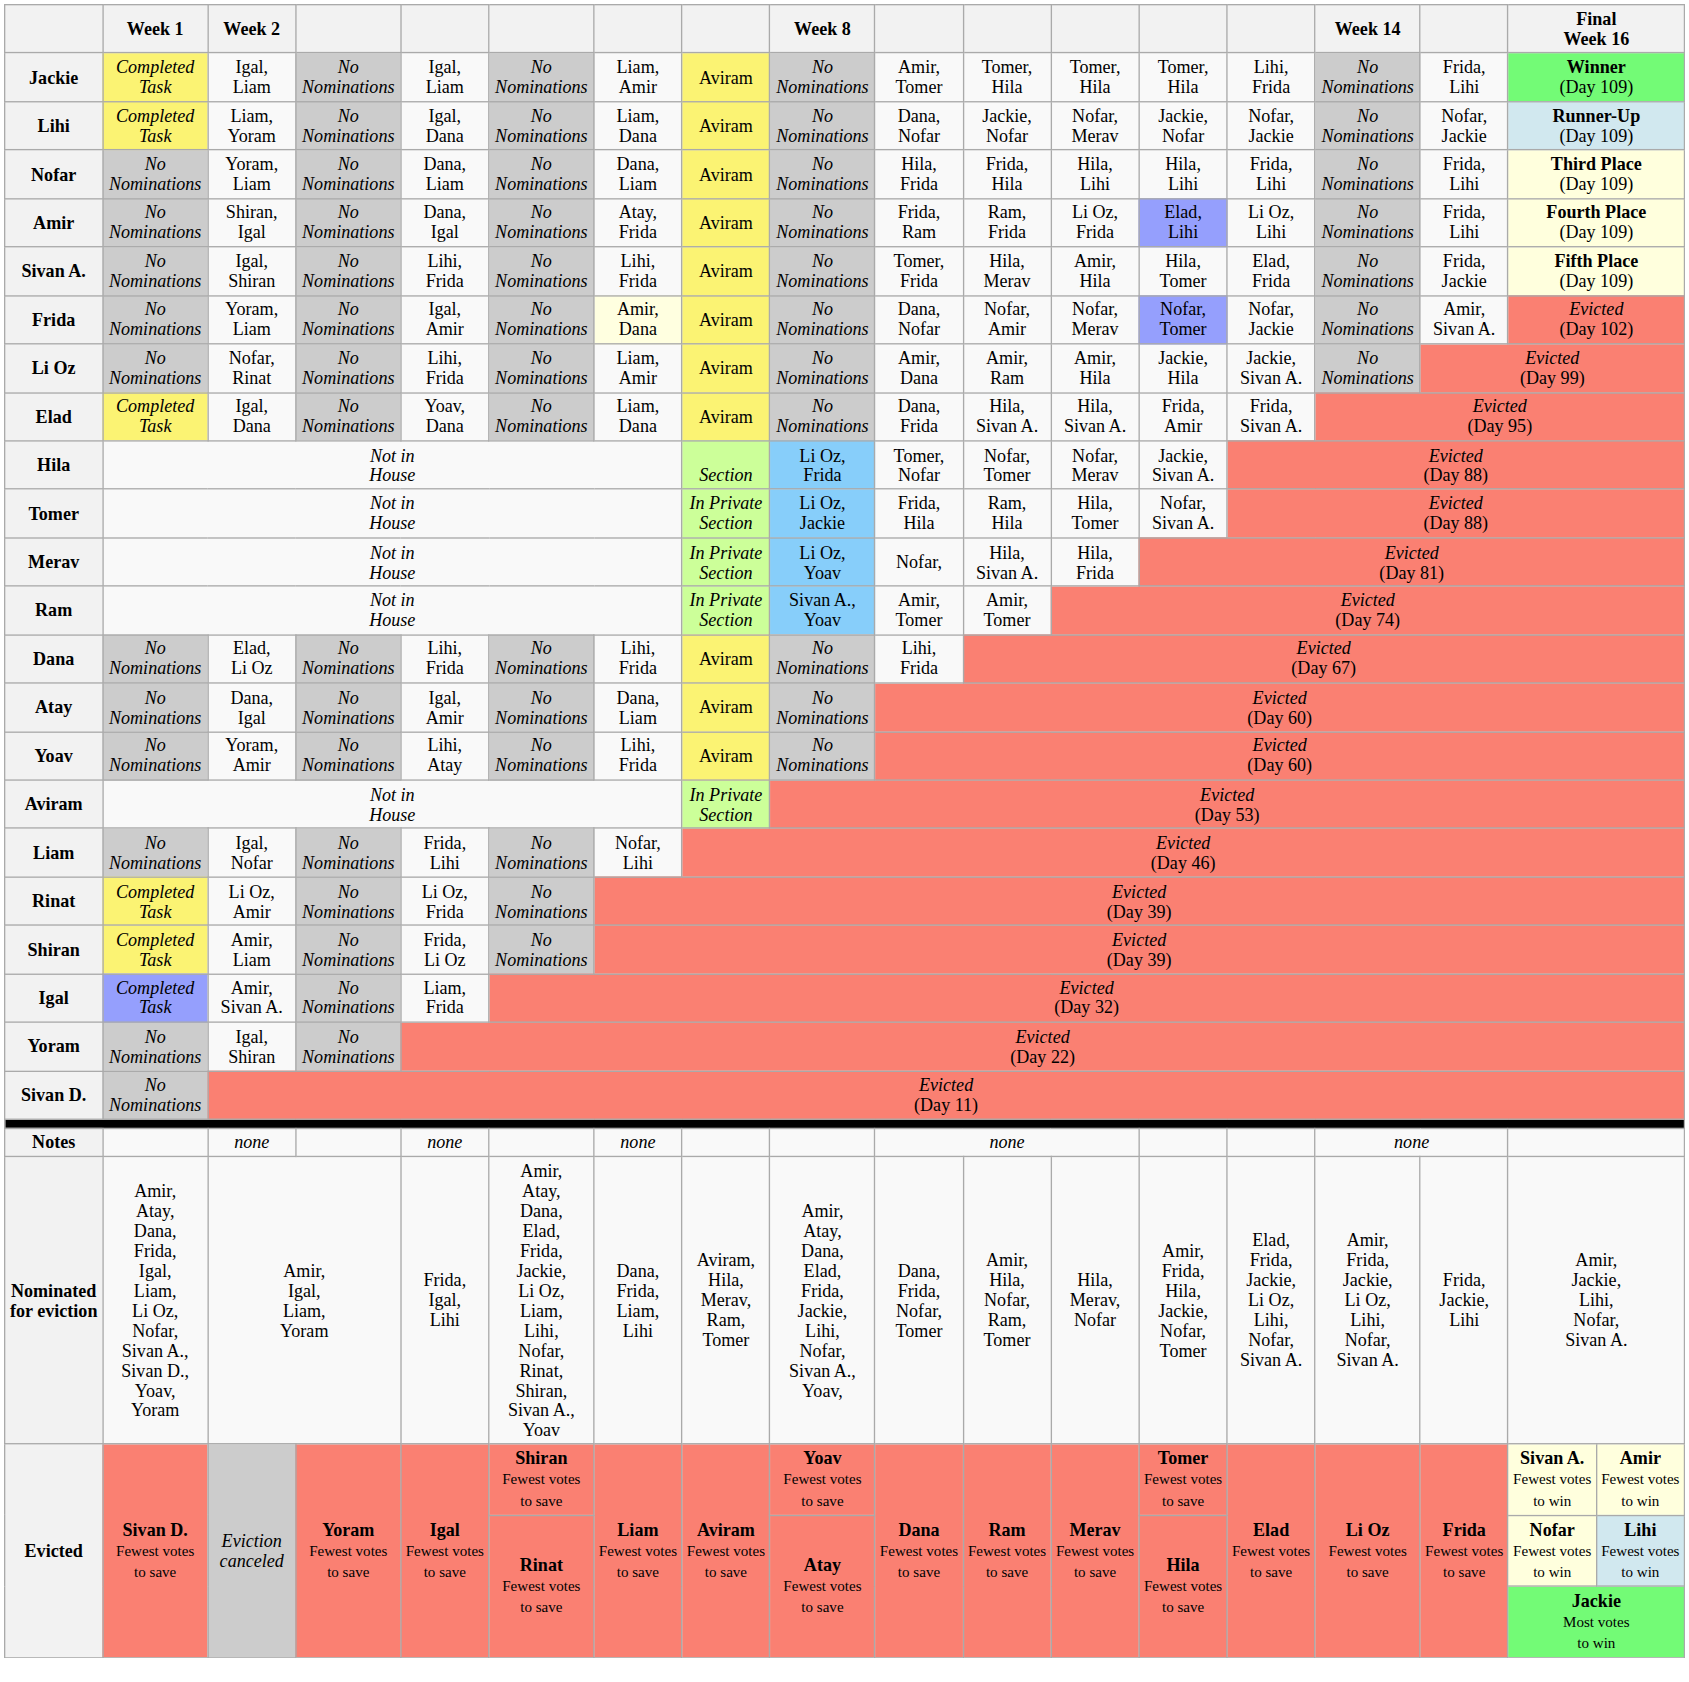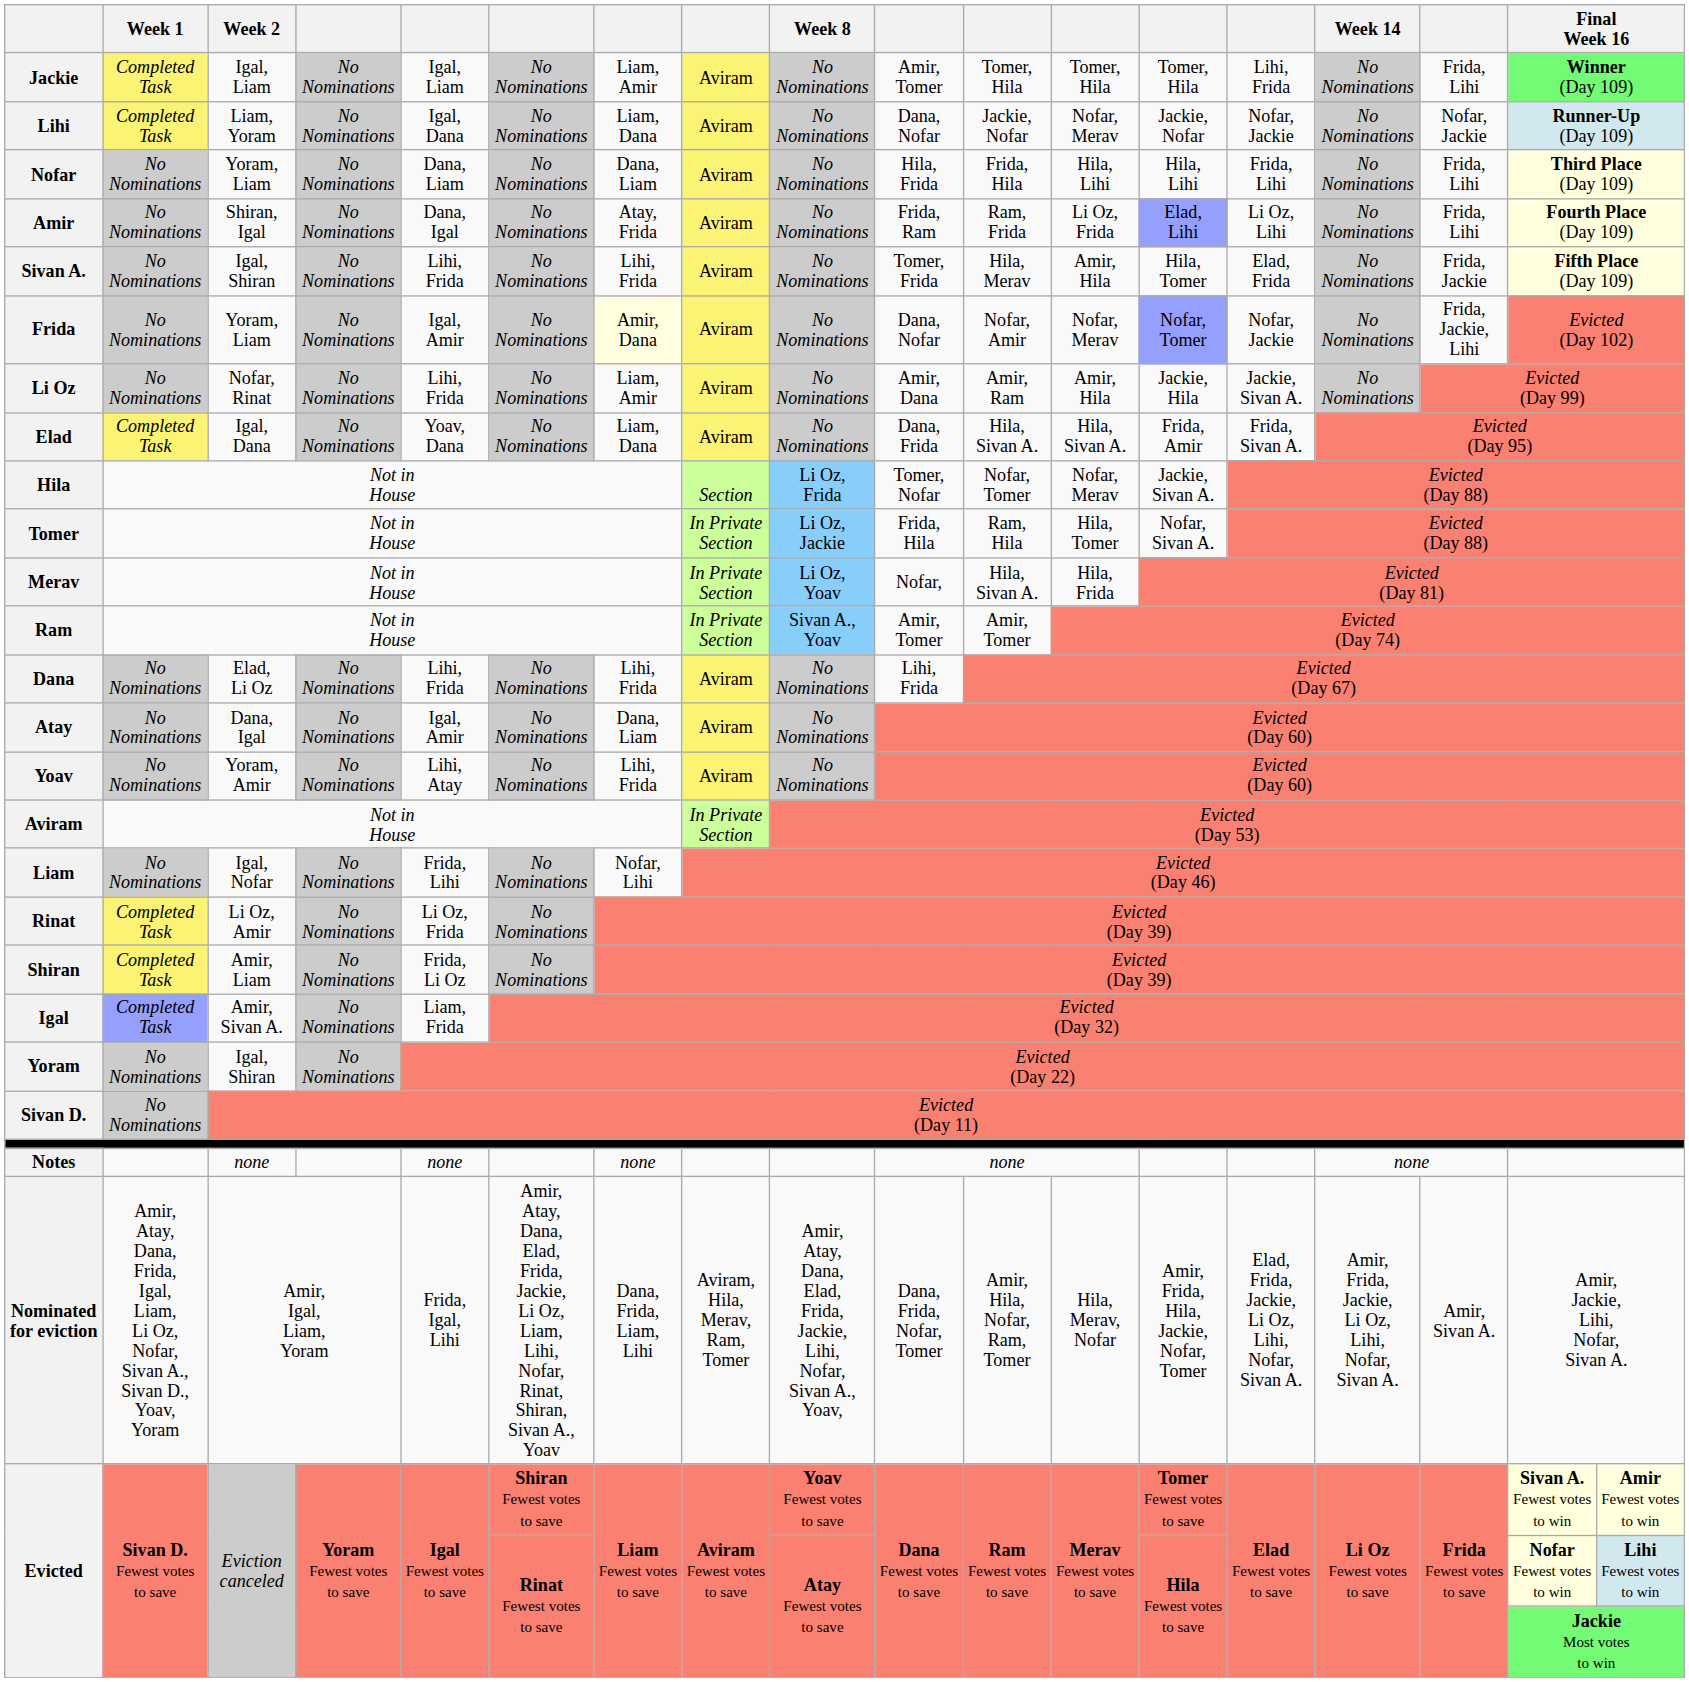Frida | column 16: Amir, Sivan A. -> Frida, Jackie, Lihi
Nominated for eviction | column 16: Frida, Jackie, Lihi -> Amir, Sivan A.
